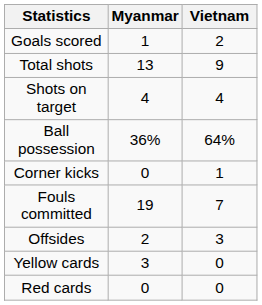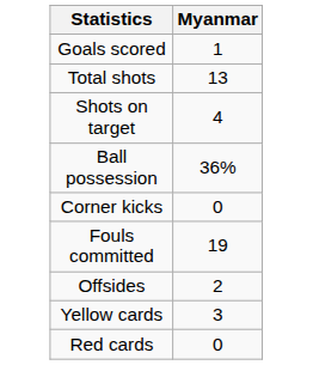- column: Vietnam | 2 | 9 | 4 | 64% | 1 | 7 | 3 | 0 | 0
